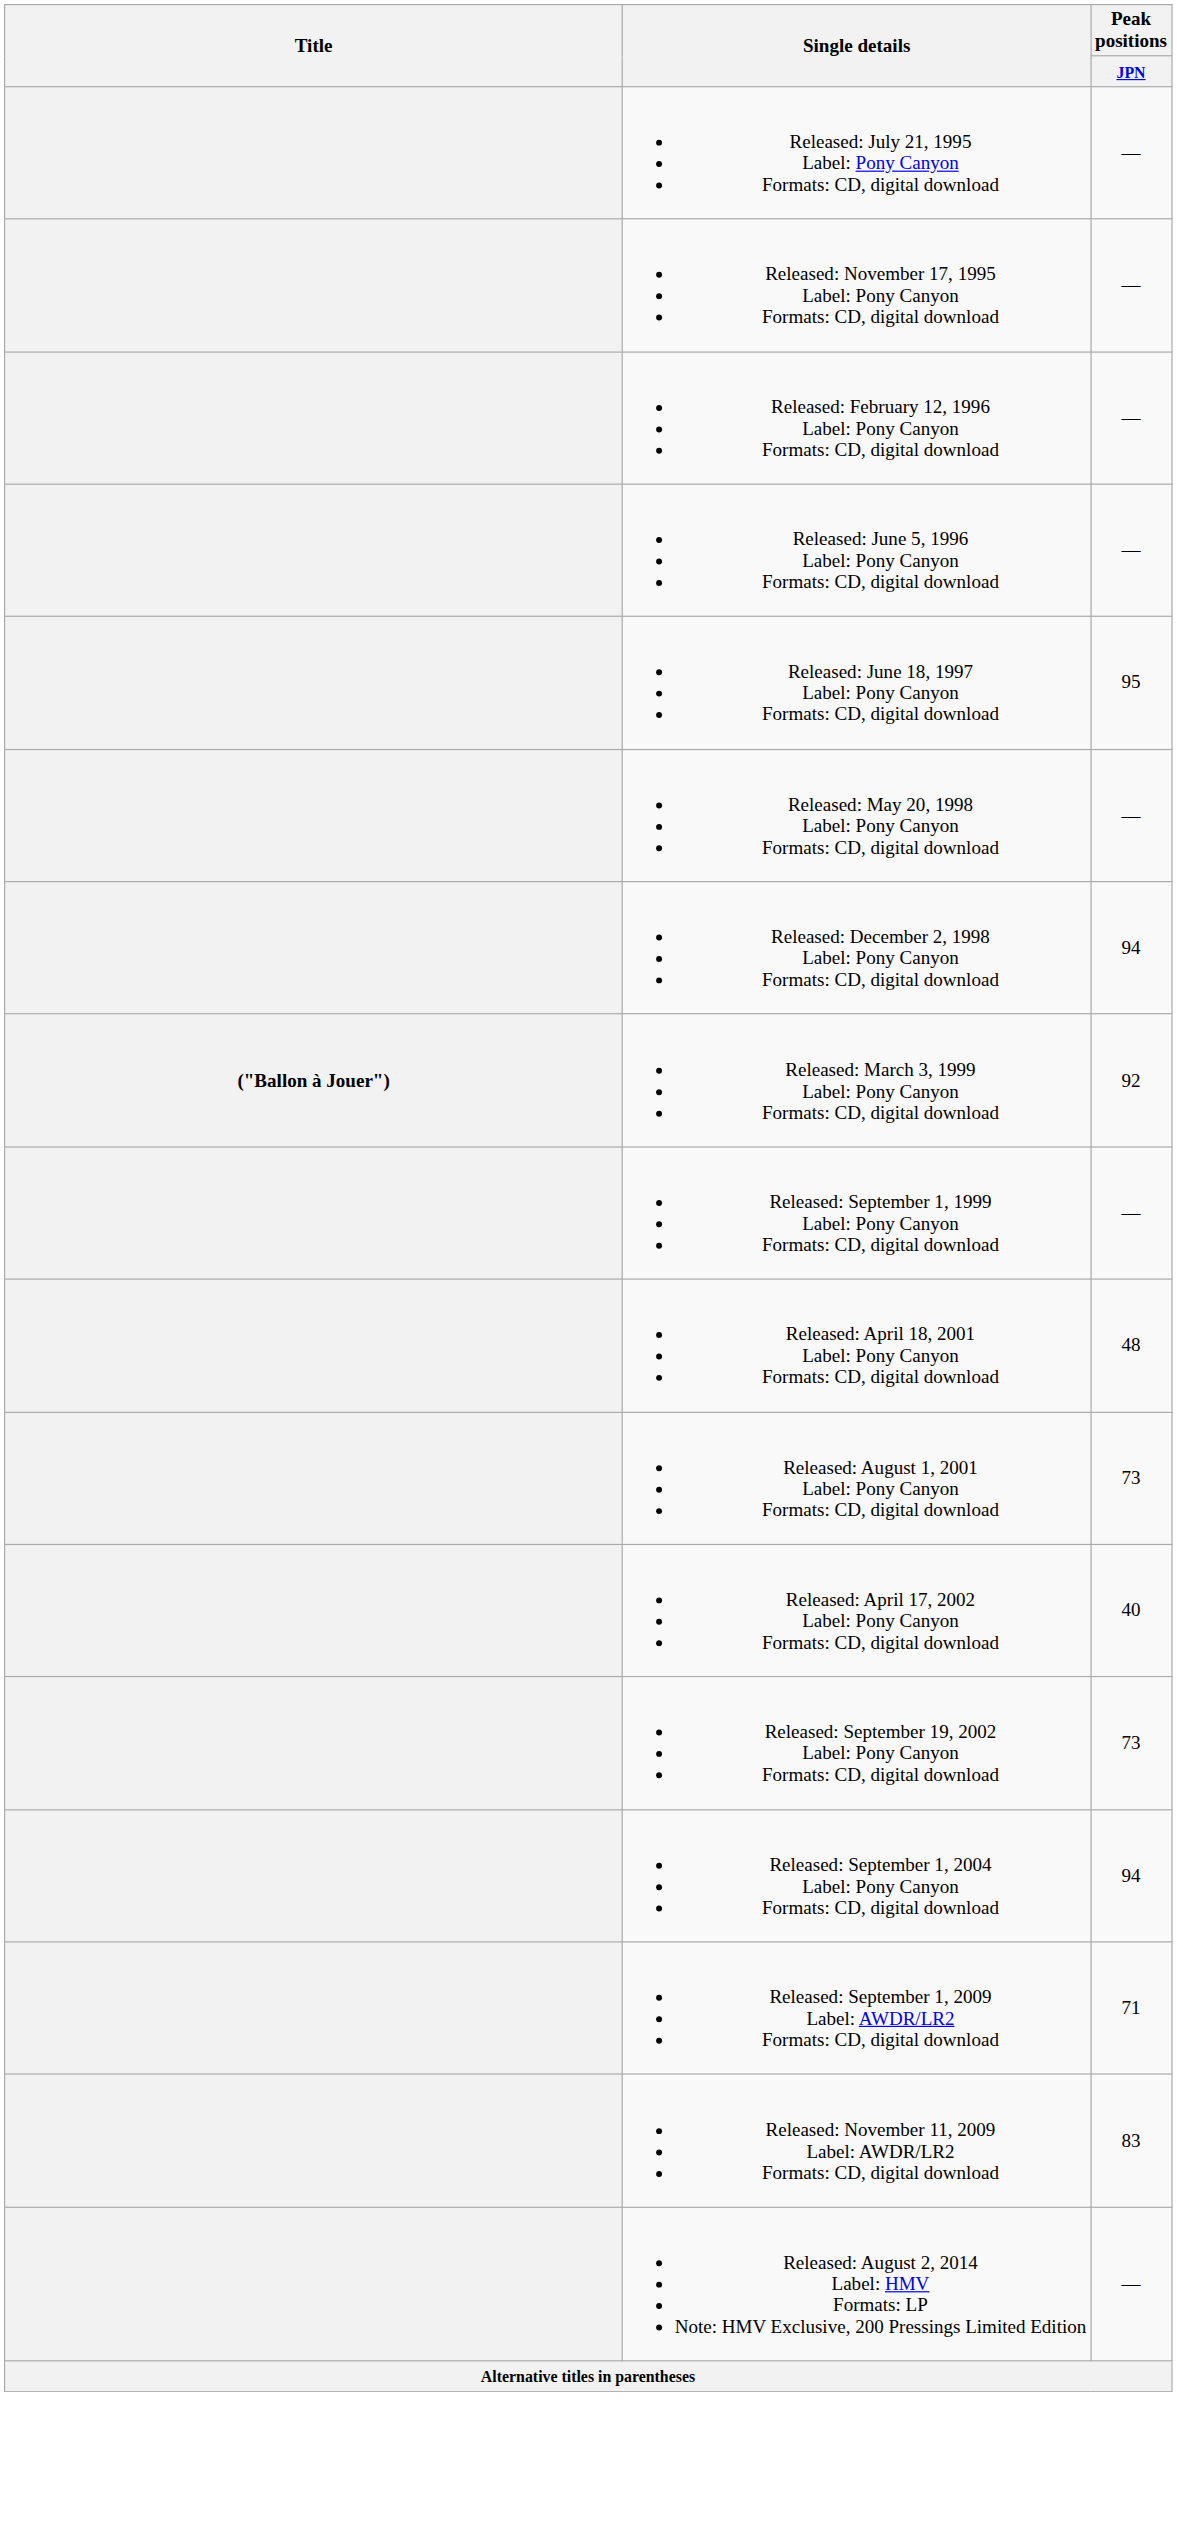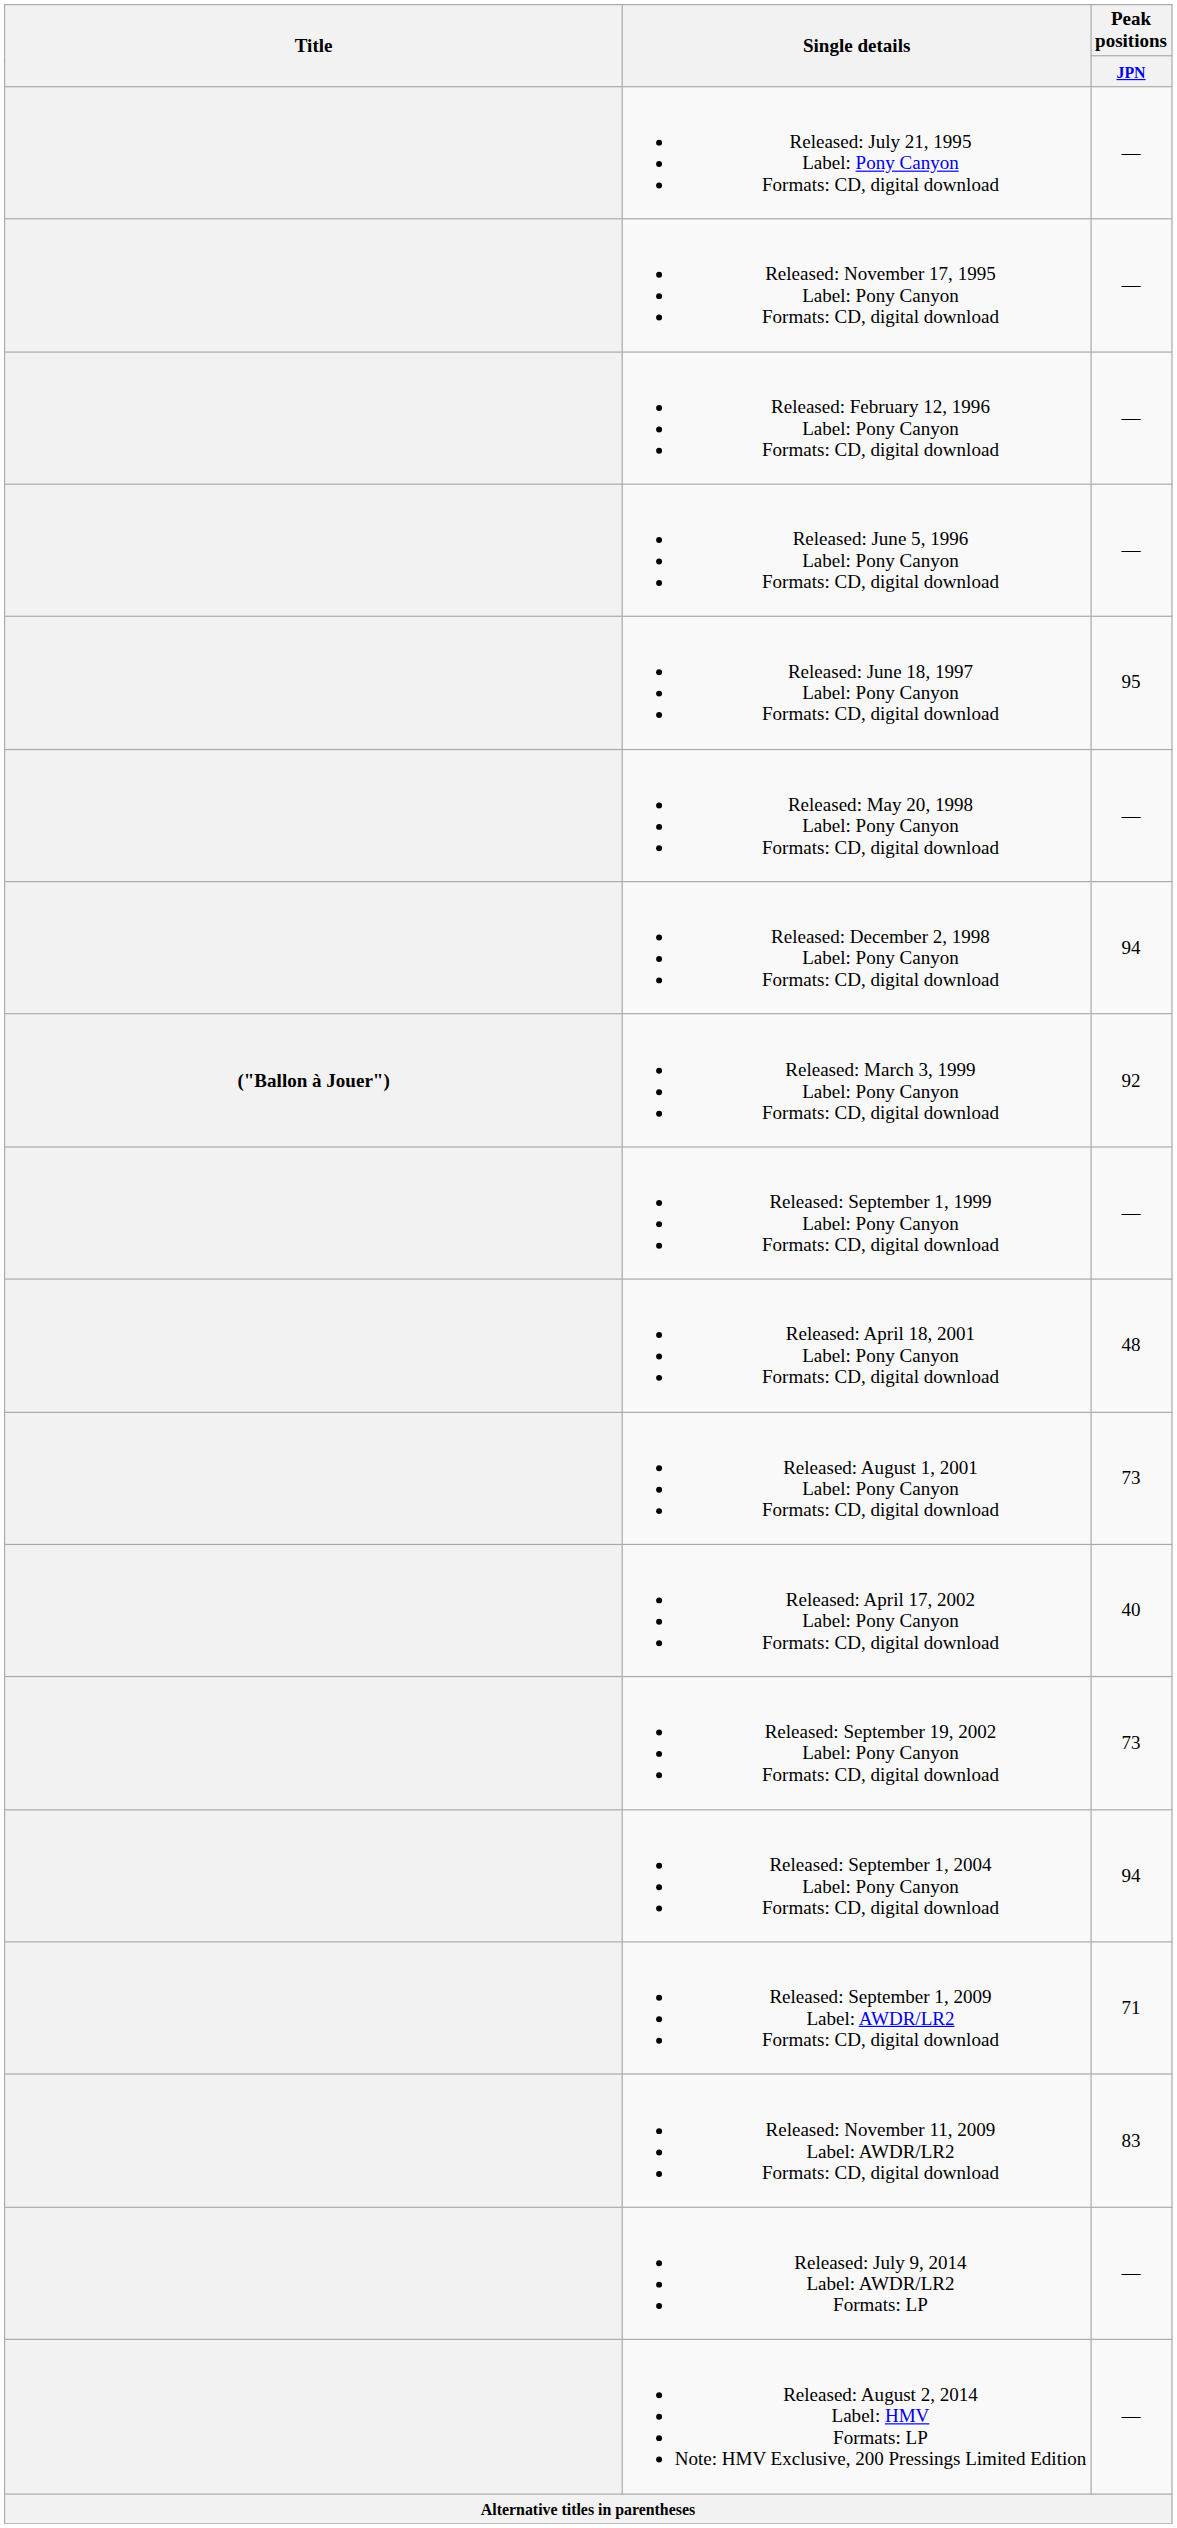+ row: Released: July 9, 2014 Label: AWDR/LR2 Formats: LP | —
